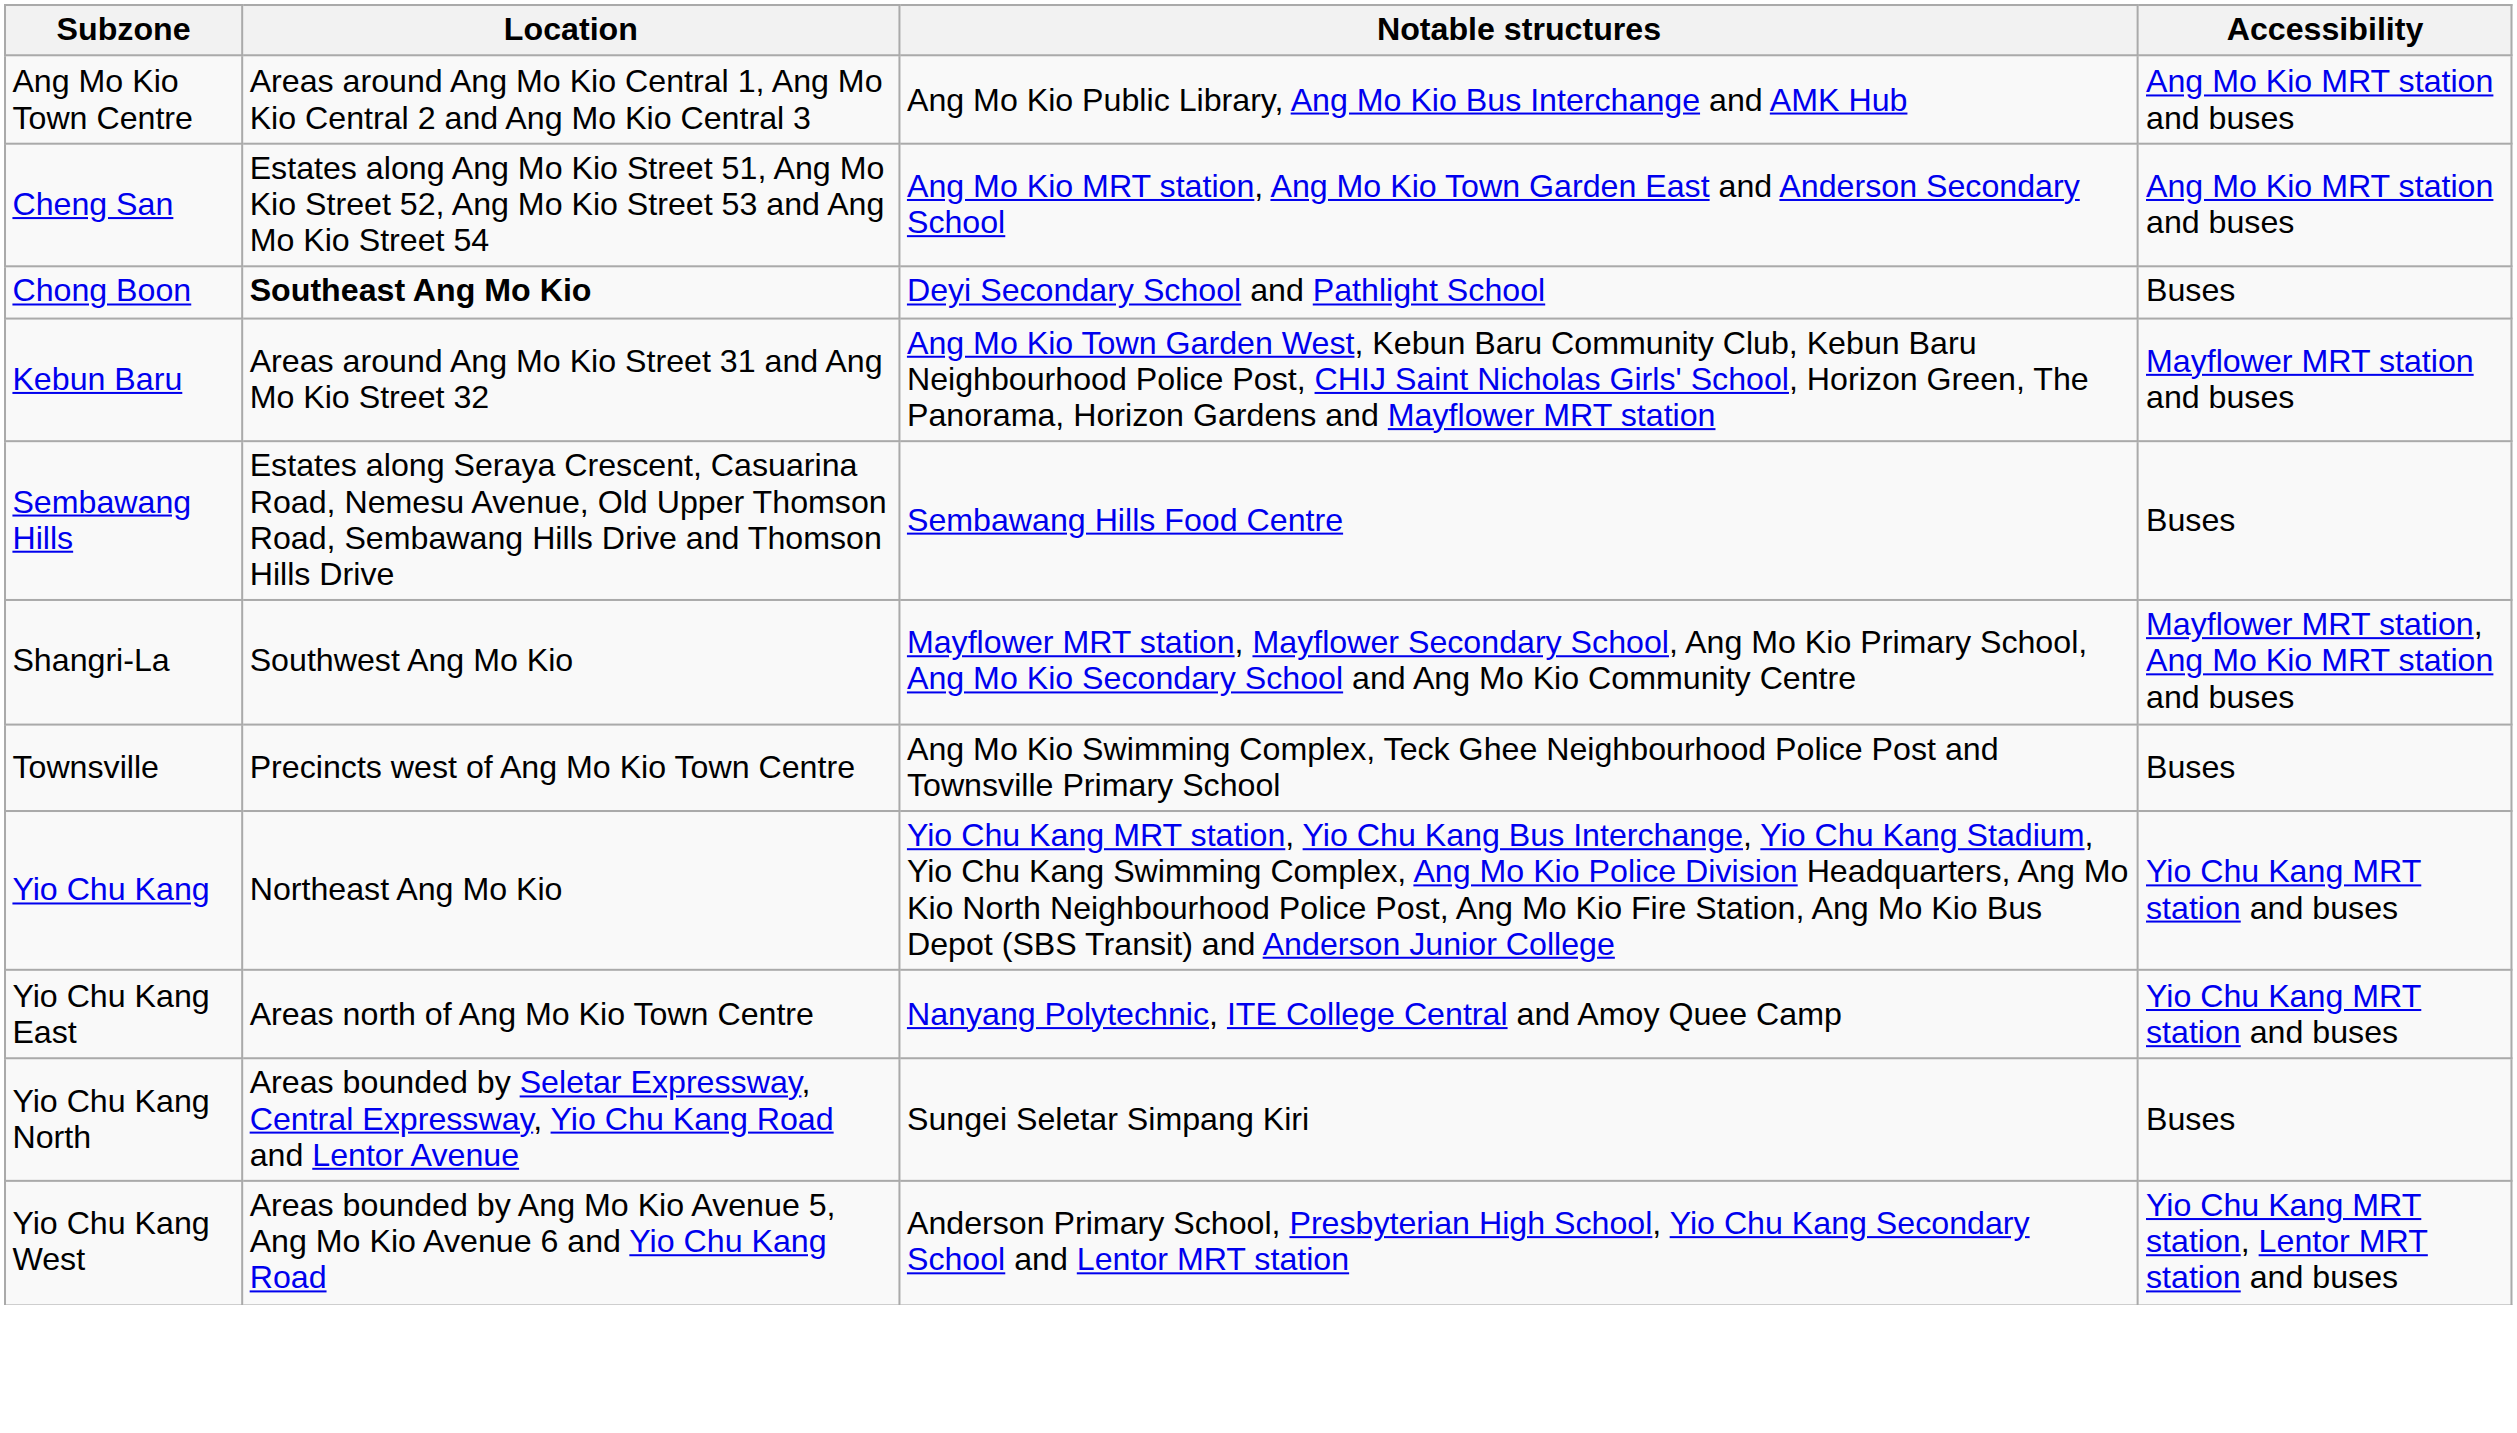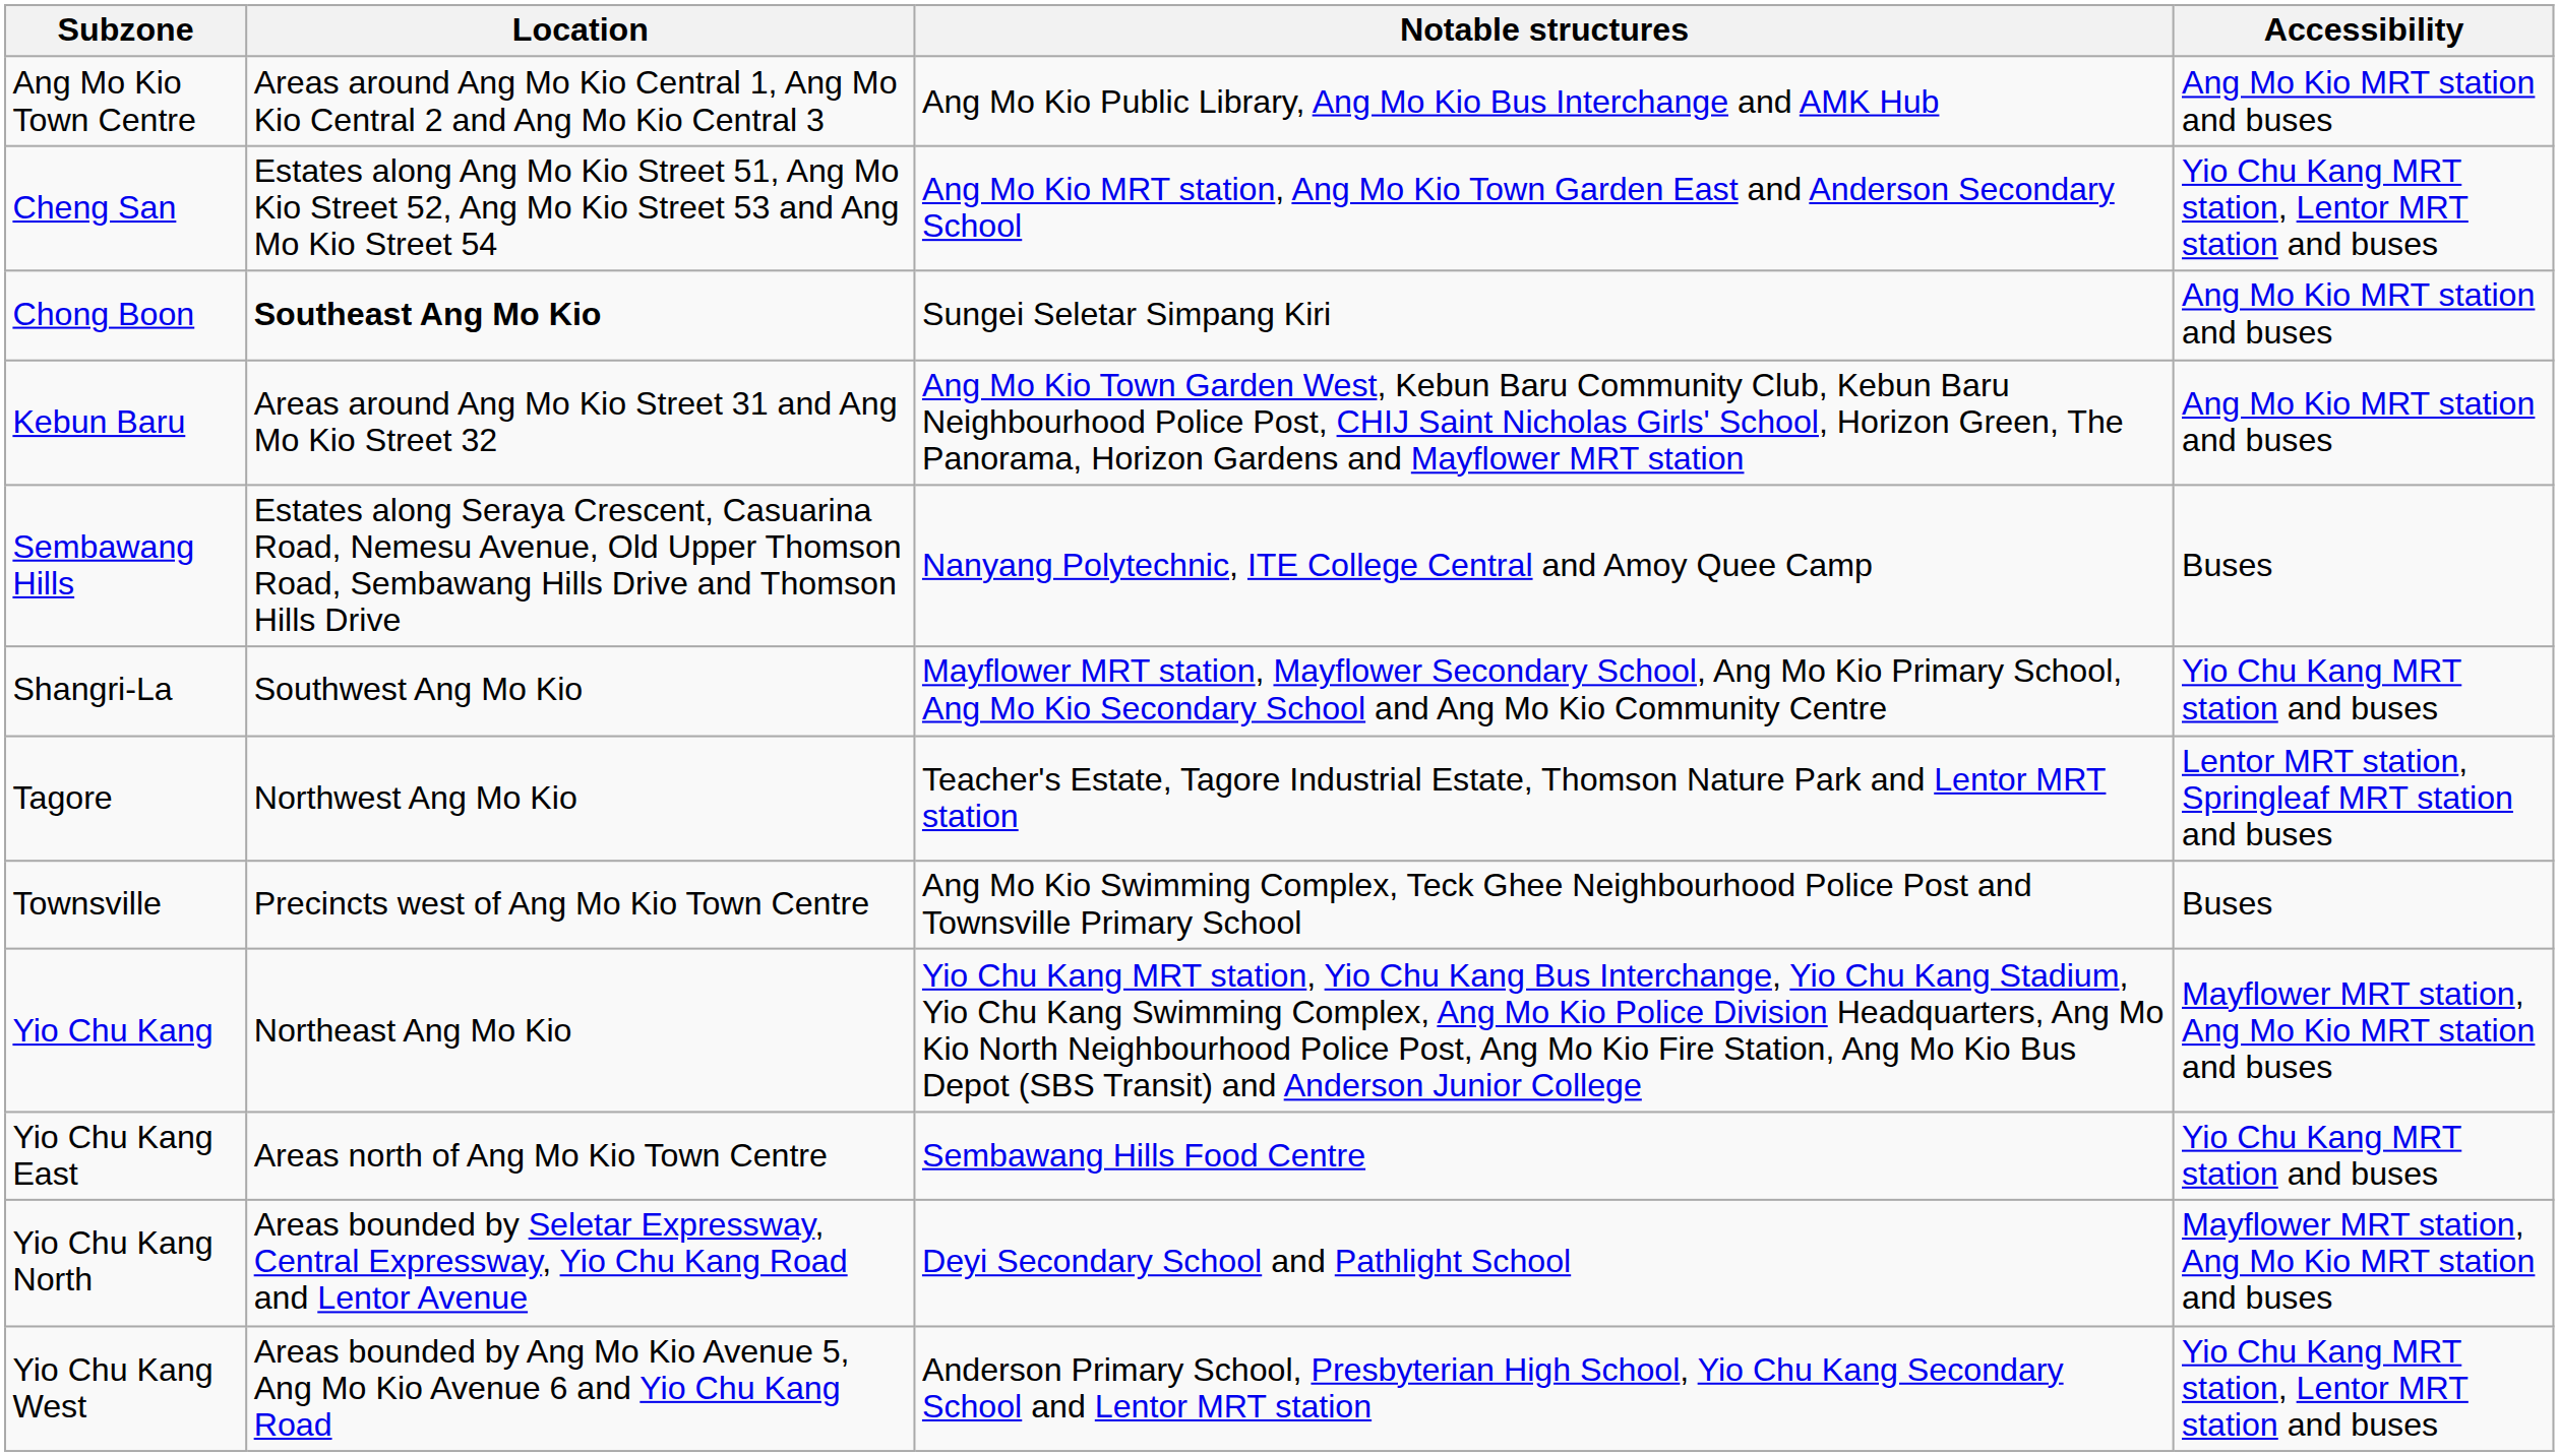Cheng San | Accessibility: Ang Mo Kio MRT station and buses -> Yio Chu Kang MRT station, Lentor MRT station and buses
Chong Boon | Notable structures: Deyi Secondary School and Pathlight School -> Sungei Seletar Simpang Kiri
Chong Boon | Accessibility: Buses -> Ang Mo Kio MRT station and buses
Kebun Baru | Accessibility: Mayflower MRT station and buses -> Ang Mo Kio MRT station and buses
Sembawang Hills | Notable structures: Sembawang Hills Food Centre -> Nanyang Polytechnic, ITE College Central and Amoy Quee Camp
Shangri-La | Accessibility: Mayflower MRT station, Ang Mo Kio MRT station and buses -> Yio Chu Kang MRT station and buses
+ row: Tagore | Northwest Ang Mo Kio | Teacher's Estate, Tagore Industrial Estate, Thomson Nature Park and Lentor MRT station | Lentor MRT station, Springleaf MRT station and buses
Yio Chu Kang | Accessibility: Yio Chu Kang MRT station and buses -> Mayflower MRT station, Ang Mo Kio MRT station and buses
Yio Chu Kang East | Notable structures: Nanyang Polytechnic, ITE College Central and Amoy Quee Camp -> Sembawang Hills Food Centre
Yio Chu Kang North | Notable structures: Sungei Seletar Simpang Kiri -> Deyi Secondary School and Pathlight School
Yio Chu Kang North | Accessibility: Buses -> Mayflower MRT station, Ang Mo Kio MRT station and buses
